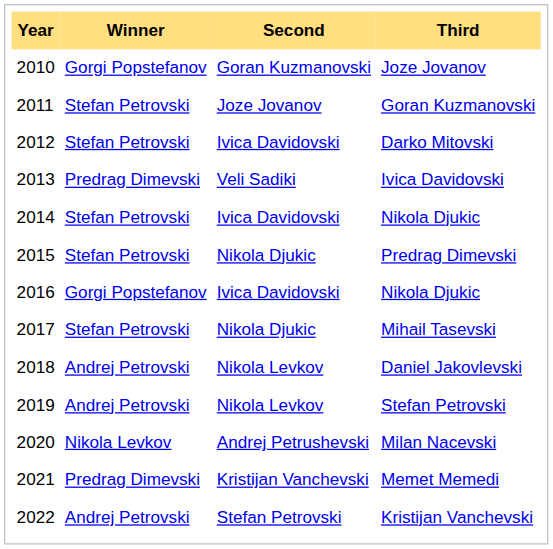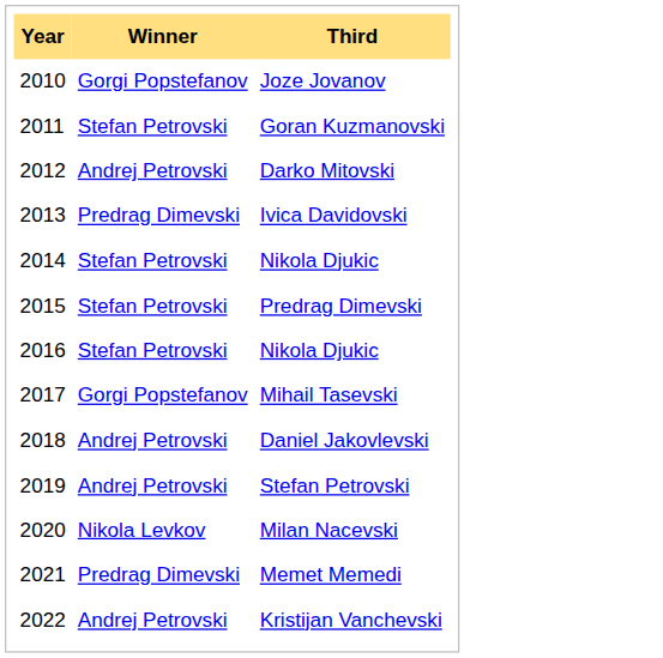- column: Second | Goran Kuzmanovski | Joze Jovanov | Ivica Davidovski | Veli Sadiki | Ivica Davidovski | Nikola Djukic | Ivica Davidovski | Nikola Djukic | Nikola Levkov | Nikola Levkov | Andrej Petrushevski | Kristijan Vanchevski | Stefan Petrovski
Darko Mitovski | Winner: Stefan Petrovski -> Andrej Petrovski
2016 / Nikola Djukic | Winner: Gorgi Popstefanov -> Stefan Petrovski
Mihail Tasevski | Winner: Stefan Petrovski -> Gorgi Popstefanov
